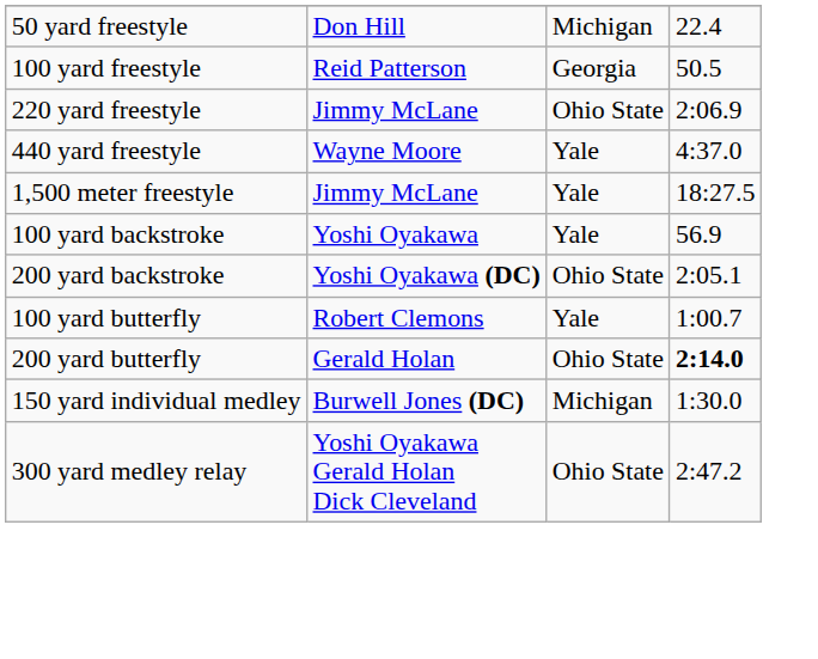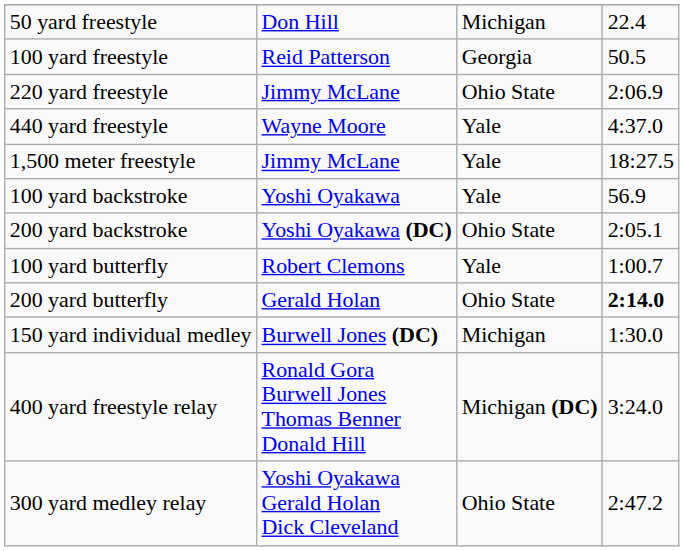+ row: 400 yard freestyle relay | Ronald Gora Burwell Jones Thomas Benner Donald Hill | Michigan (DC) | 3:24.0
